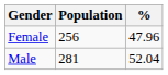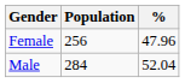Male | Population: 281 -> 284
